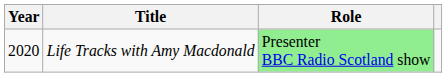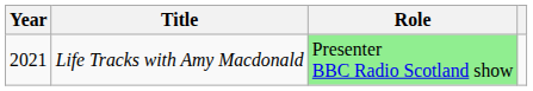Life Tracks with Amy Macdonald | Year: 2020 -> 2021
